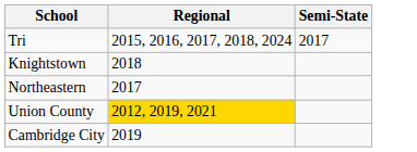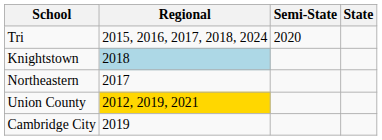+ column: State
Tri | Semi-State: 2017 -> 2020
Knightstown | Regional: no background -> lightblue background
